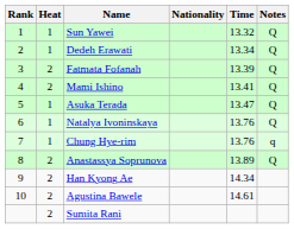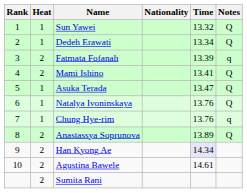Fatmata Fofanah | Notes: Q -> q
Han Kyong Ae | Time: no background -> lavender background
